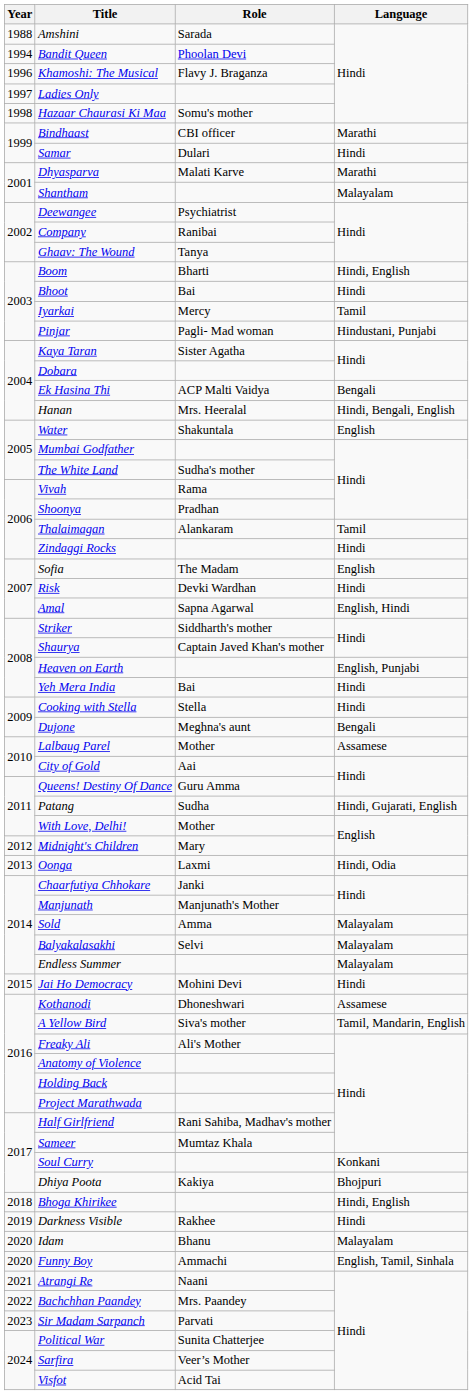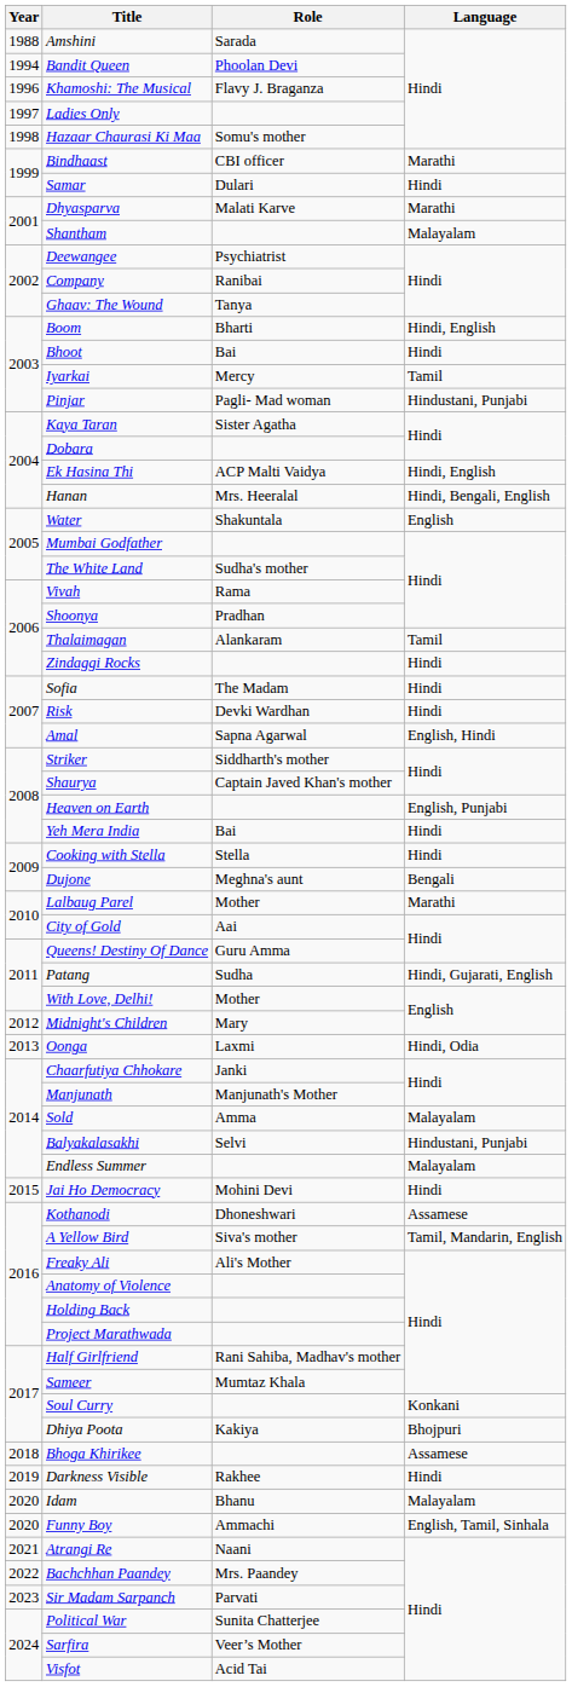Ek Hasina Thi | Language: Bengali -> Hindi, English
Sofia | Language: English -> Hindi
Lalbaug Parel | Language: Assamese -> Marathi
Balyakalasakhi | Language: Malayalam -> Hindustani, Punjabi
Bhoga Khirikee | Language: Hindi, English -> Assamese
